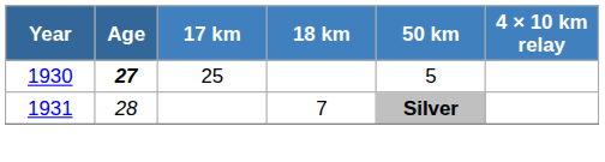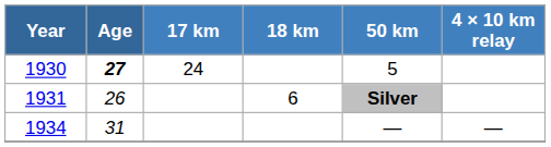1930 | 17 km: 25 -> 24
1931 | Age: 28 -> 26
1931 | 18 km: 7 -> 6
+ row: 1934 | 31 | — | —
